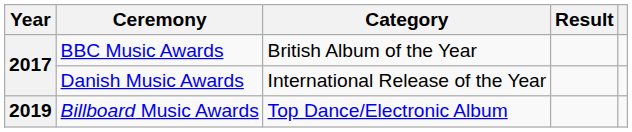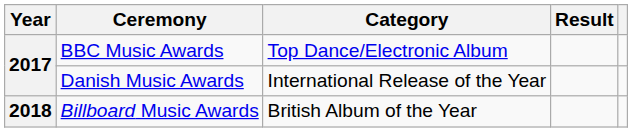BBC Music Awards | Category: British Album of the Year -> Top Dance/Electronic Album
Billboard Music Awards | Year: 2019 -> 2018
Billboard Music Awards | Category: Top Dance/Electronic Album -> British Album of the Year
